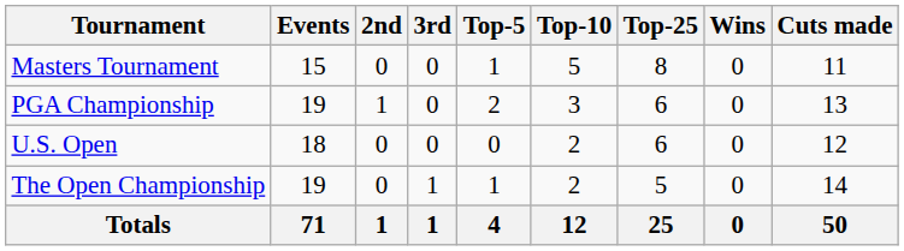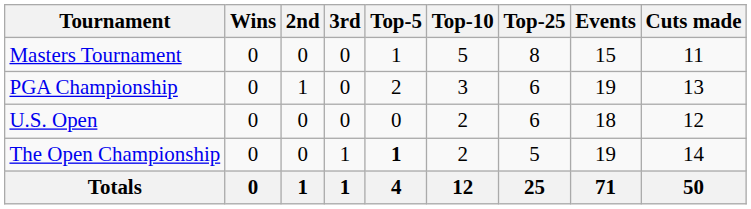columns swapped: Wins <-> Events
The Open Championship | Top-5: normal -> bold
